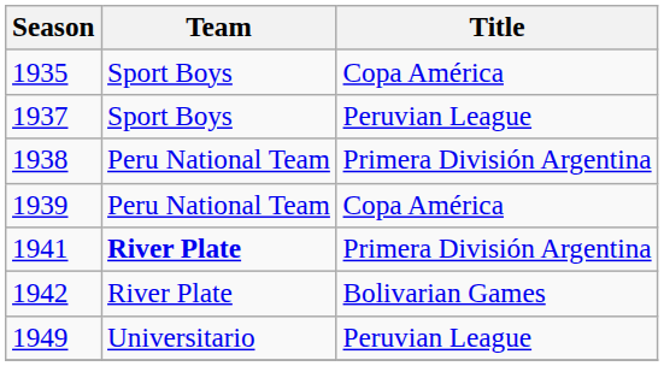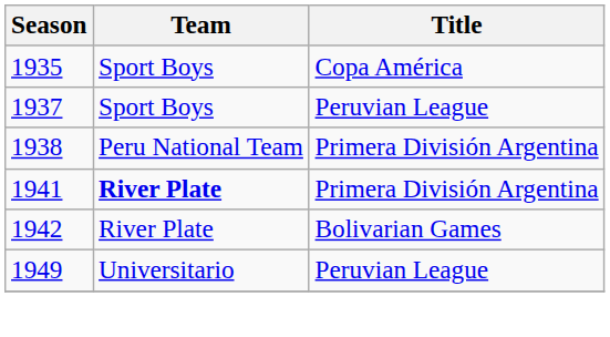- row: 1939 | Peru National Team | Copa América
